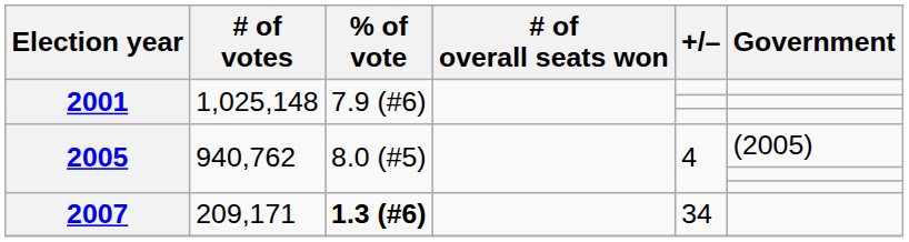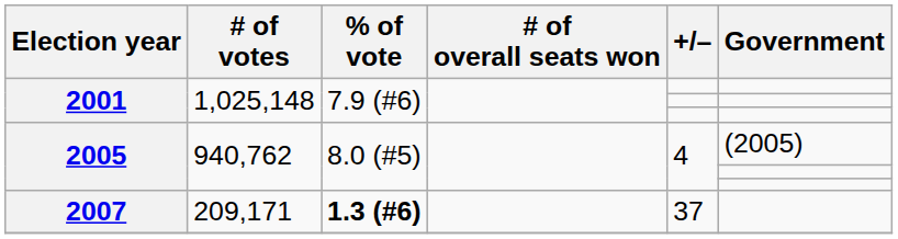2007 | +/–: 34 -> 37
